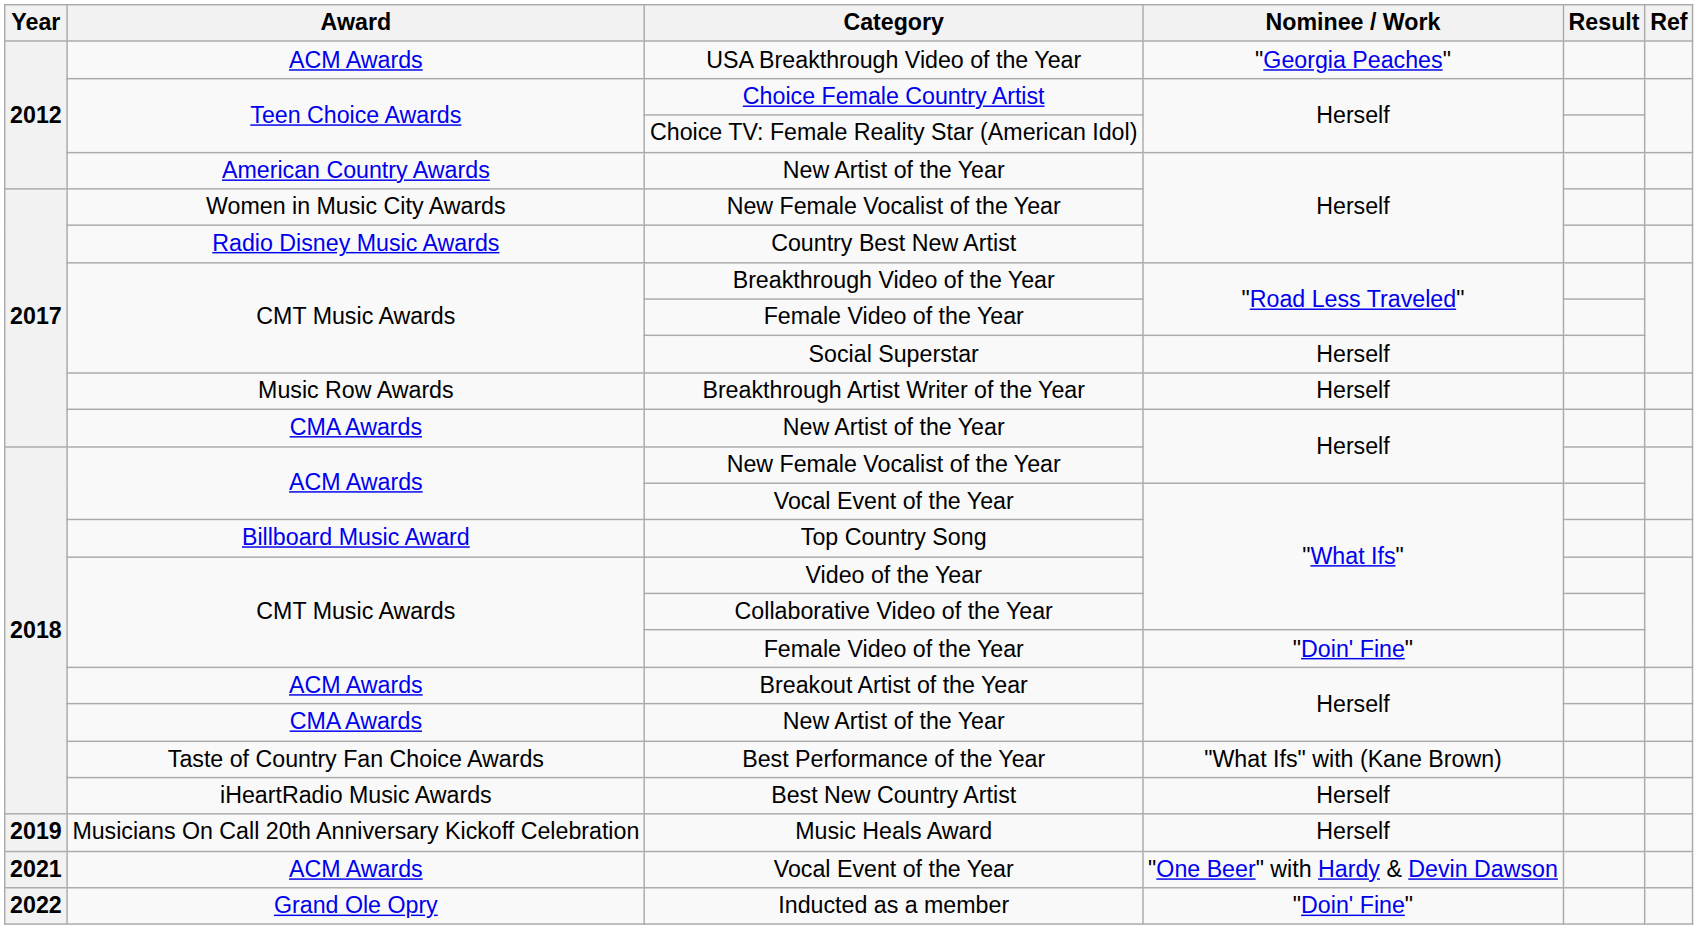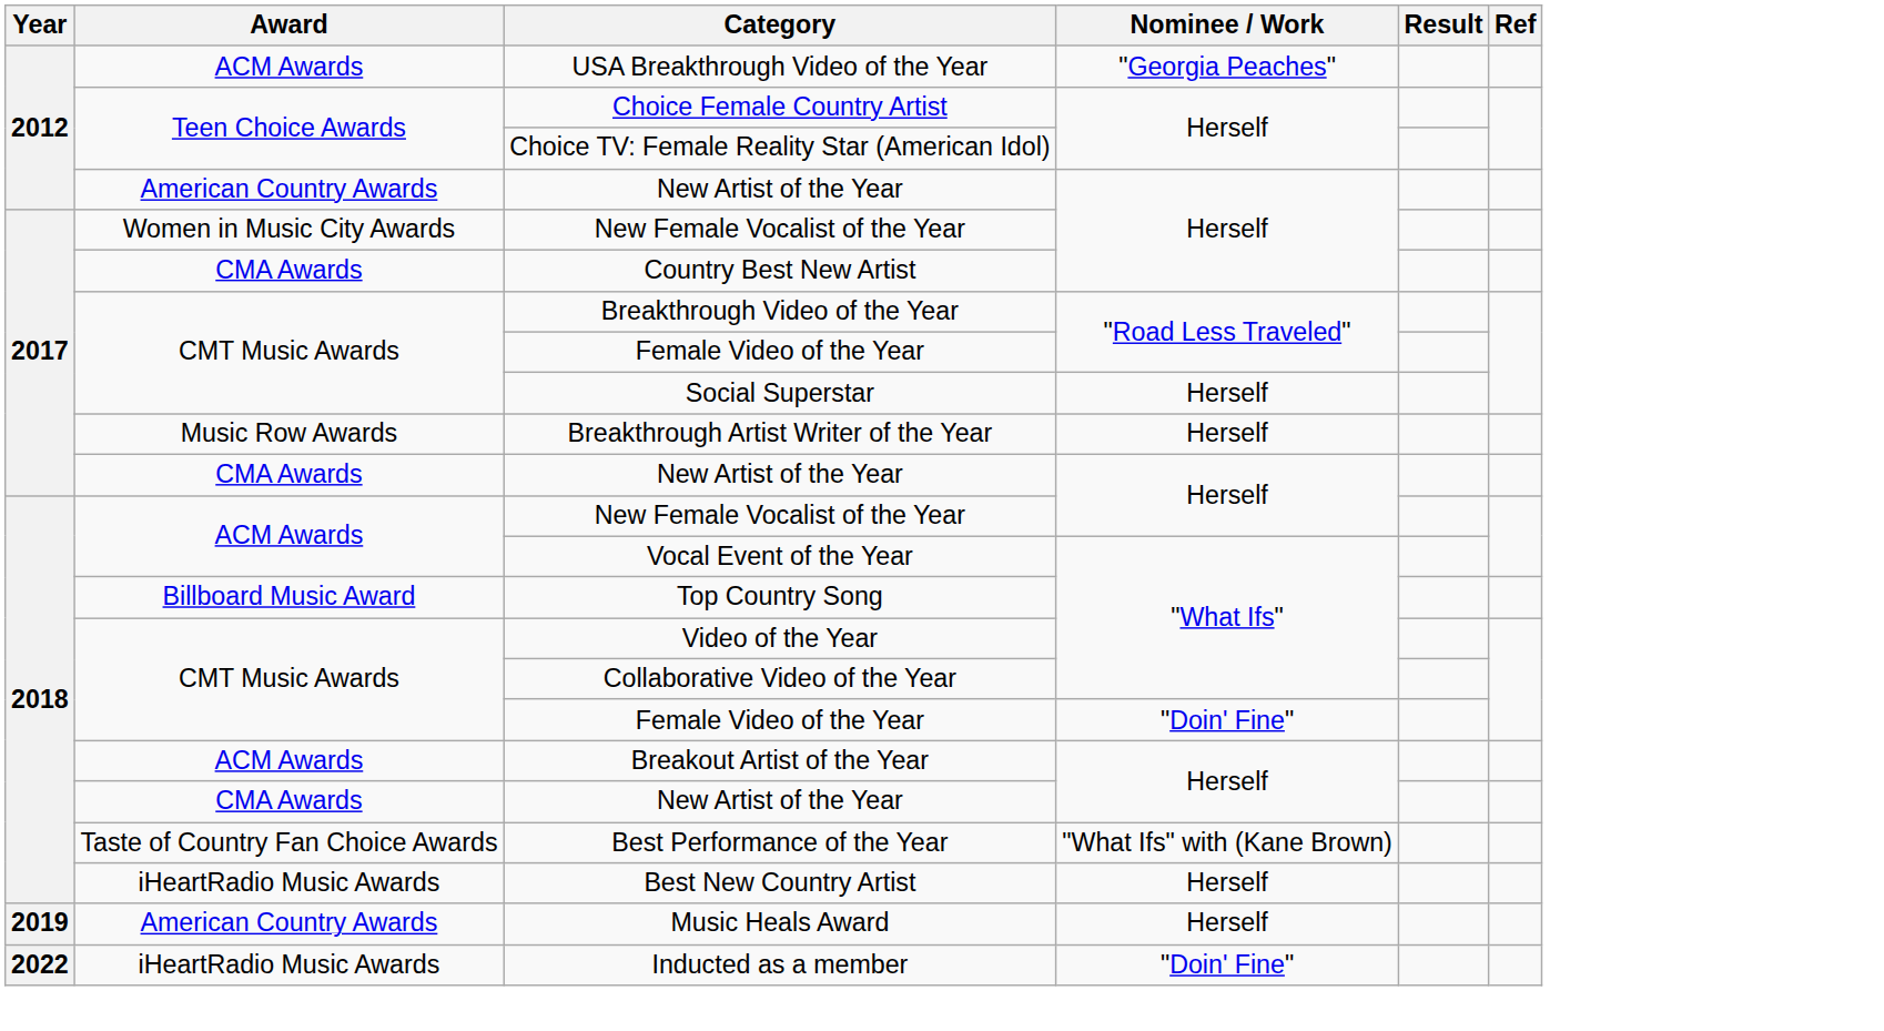Country Best New Artist | Award: Radio Disney Music Awards -> CMA Awards
Music Heals Award | Award: Musicians On Call 20th Anniversary Kickoff Celebration -> American Country Awards
- row: 2021 | ACM Awards | Vocal Event of the Year | "One Beer" with Hardy & Devin Dawson
Inducted as a member | Award: Grand Ole Opry -> iHeartRadio Music Awards
